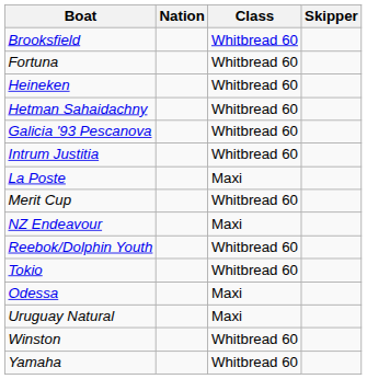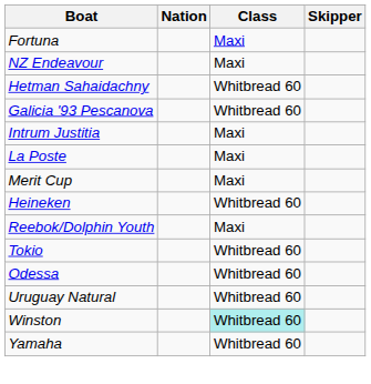- row: Brooksfield | Whitbread 60
Fortuna | Class: Whitbread 60 -> Maxi
rows swapped: Heineken <-> NZ Endeavour
Intrum Justitia | Class: Whitbread 60 -> Maxi
Merit Cup | Class: Whitbread 60 -> Maxi
Reebok/Dolphin Youth | Class: Whitbread 60 -> Maxi
Odessa | Class: Maxi -> Whitbread 60
Uruguay Natural | Class: Maxi -> Whitbread 60
Winston | Class: no background -> paleturquoise background
